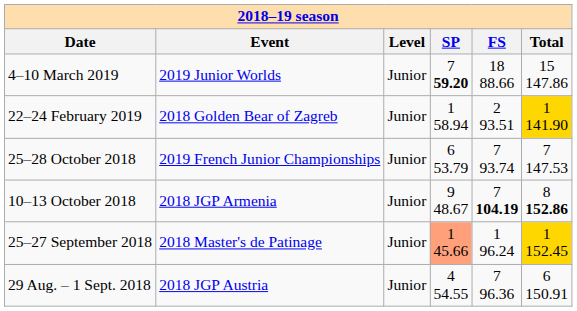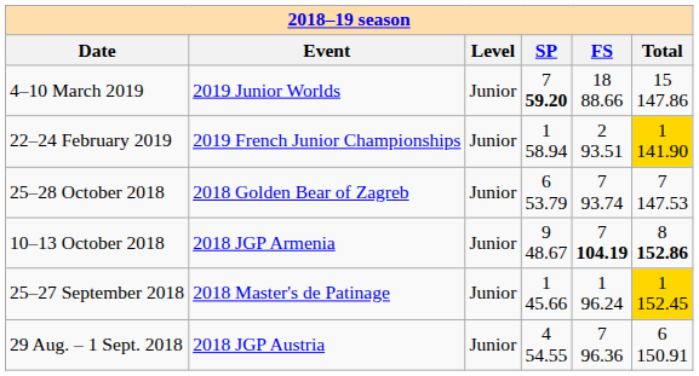22–24 February 2019 | column 2: 2018 Golden Bear of Zagreb -> 2019 French Junior Championships
25–28 October 2018 | column 2: 2019 French Junior Championships -> 2018 Golden Bear of Zagreb
25–27 September 2018 | column 4: lightsalmon background -> no background
